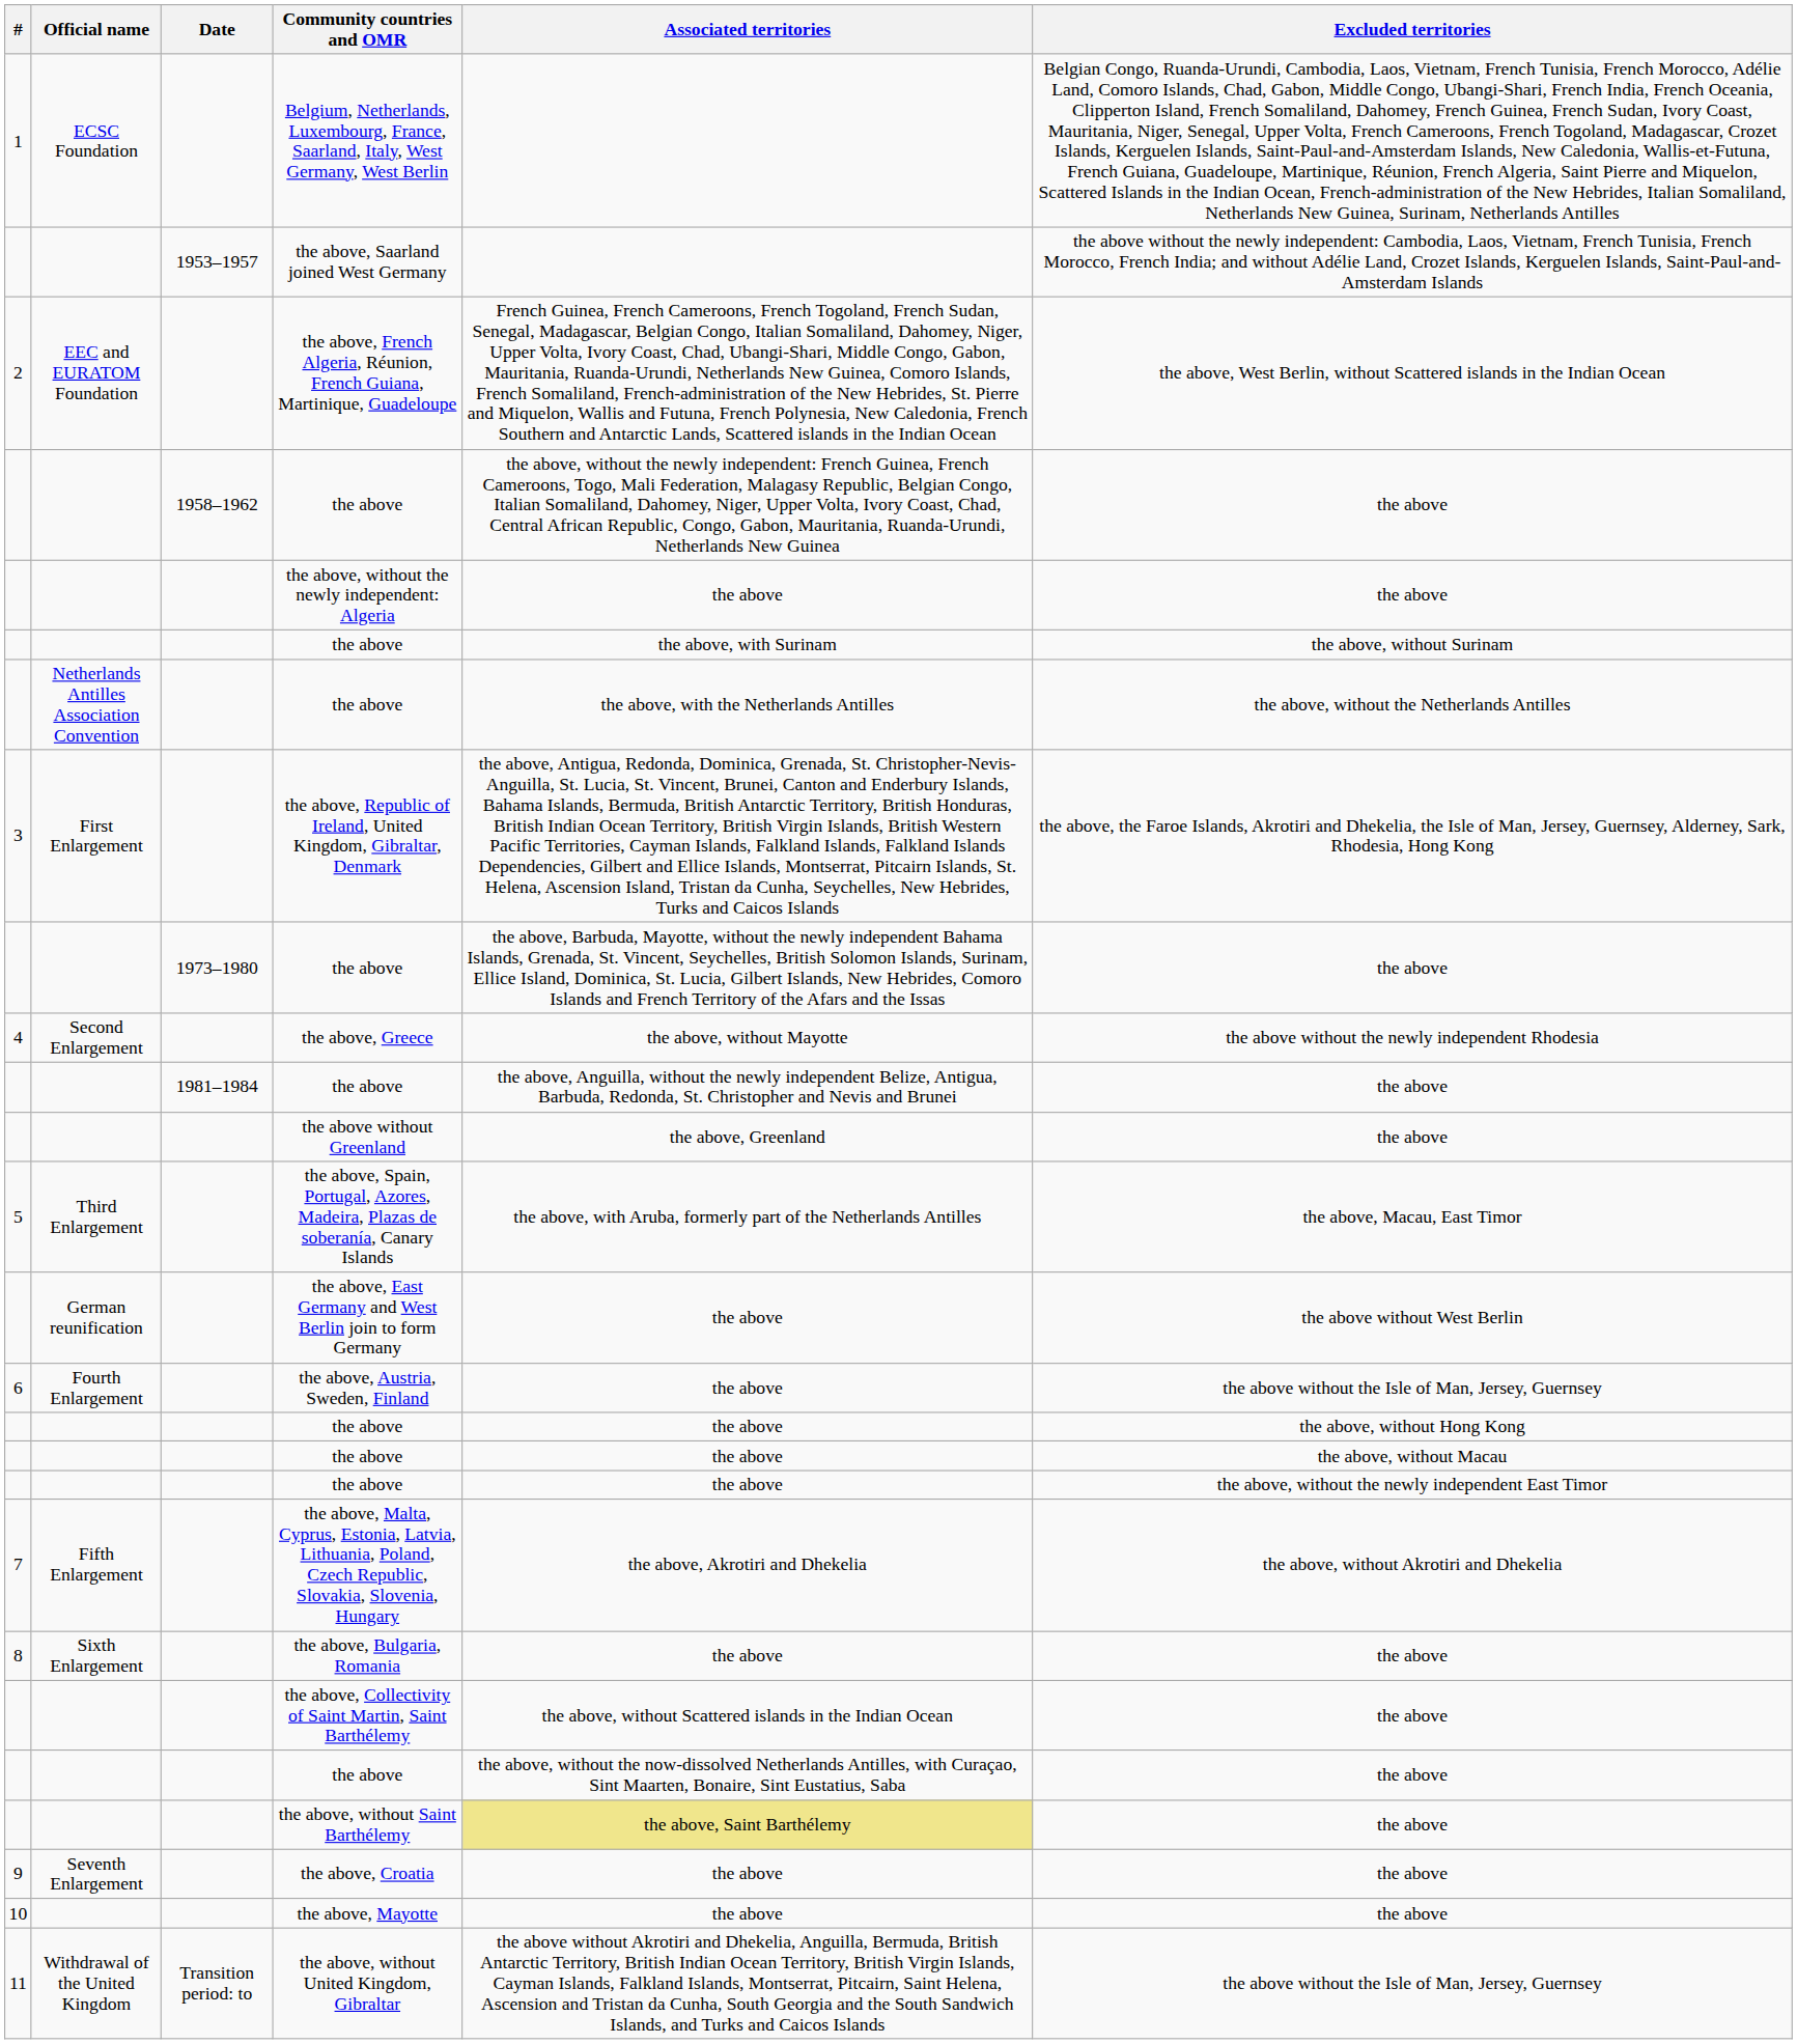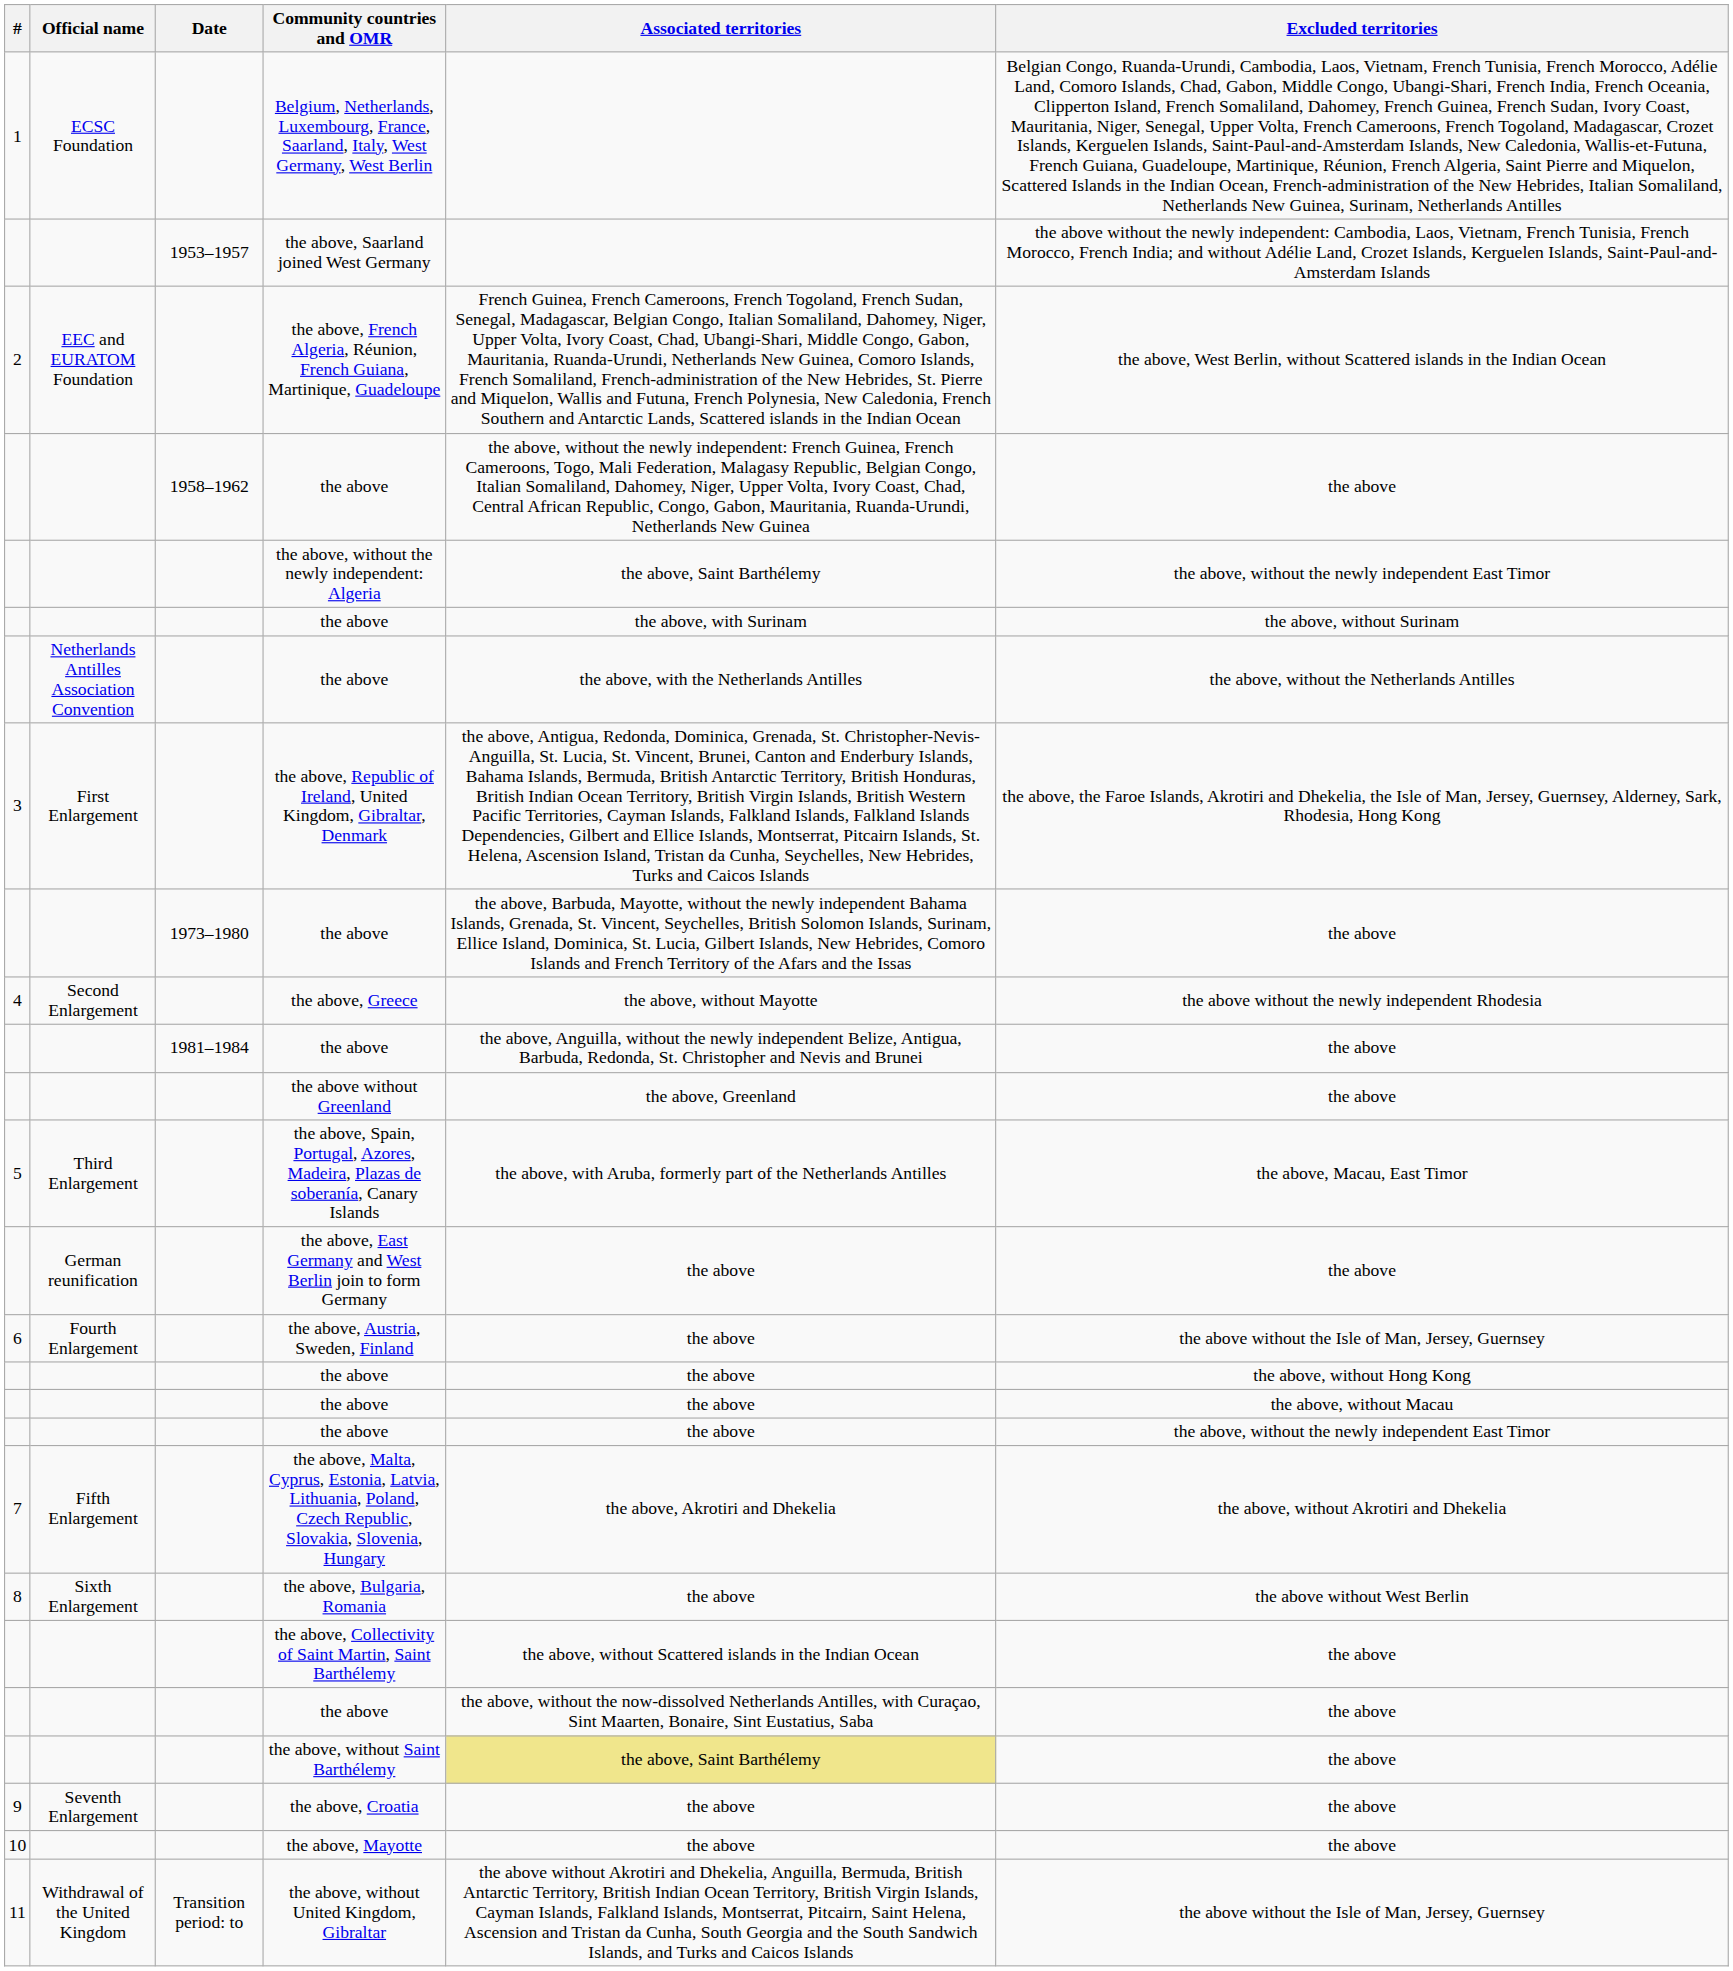the above, without the newly independent: Algeria | Associated territories: the above -> the above, Saint Barthélemy
the above, without the newly independent: Algeria | Excluded territories: the above -> the above, without the newly independent East Timor
the above, East Germany and West Berlin join to form Germany | Excluded territories: the above without West Berlin -> the above
the above, Bulgaria, Romania | Excluded territories: the above -> the above without West Berlin
